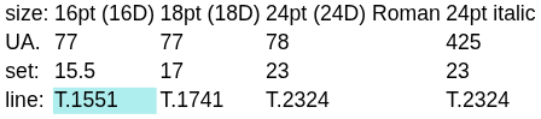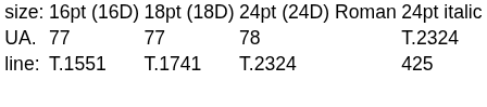UA. | column 5: 425 -> T.2324
- row: set: | 15.5 | 17 | 23 | 23
line: | column 2: paleturquoise background -> no background
line: | column 5: T.2324 -> 425
